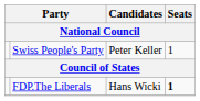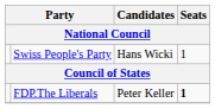Swiss People's Party | Candidates / National Council: Peter Keller -> Hans Wicki
FDP.The Liberals | Candidates / National Council: Hans Wicki -> Peter Keller
